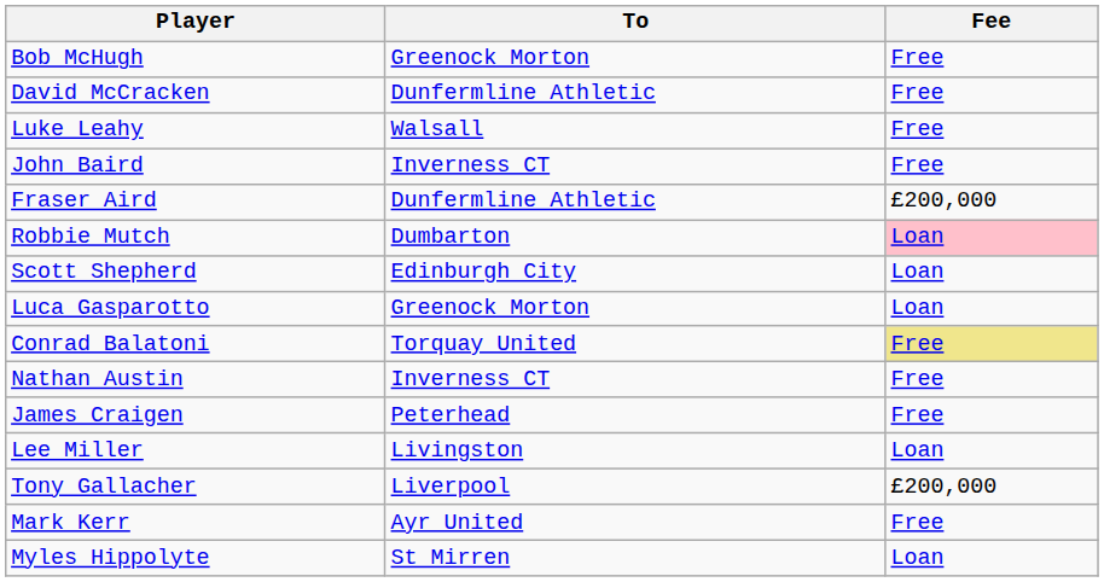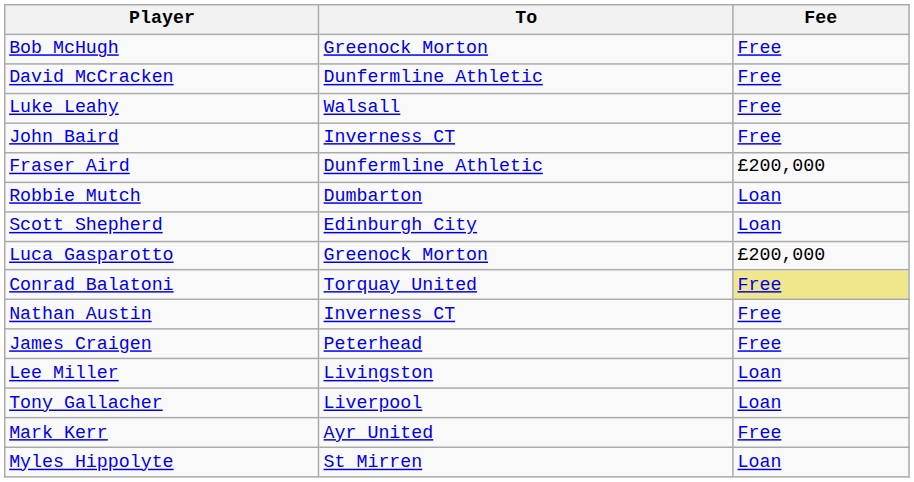Robbie Mutch | Fee: pink background -> no background
Luca Gasparotto | Fee: Loan -> £200,000
Tony Gallacher | Fee: £200,000 -> Loan
